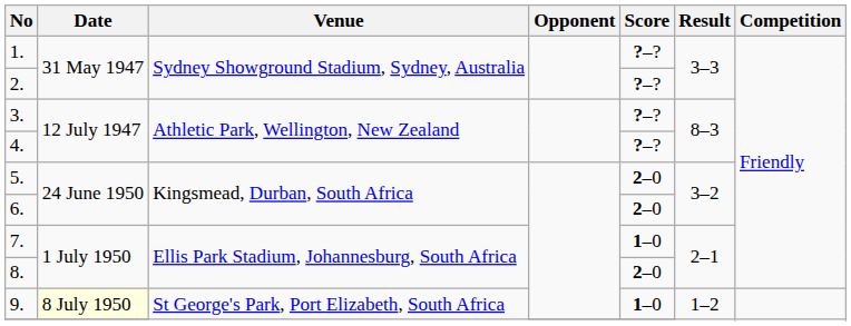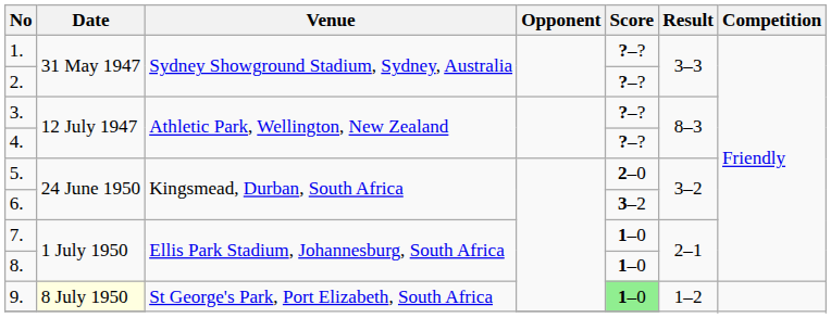6. | Score: 2–0 -> 3–2
8. | Score: 2–0 -> 1–0
9. | Score: no background -> lightgreen background
